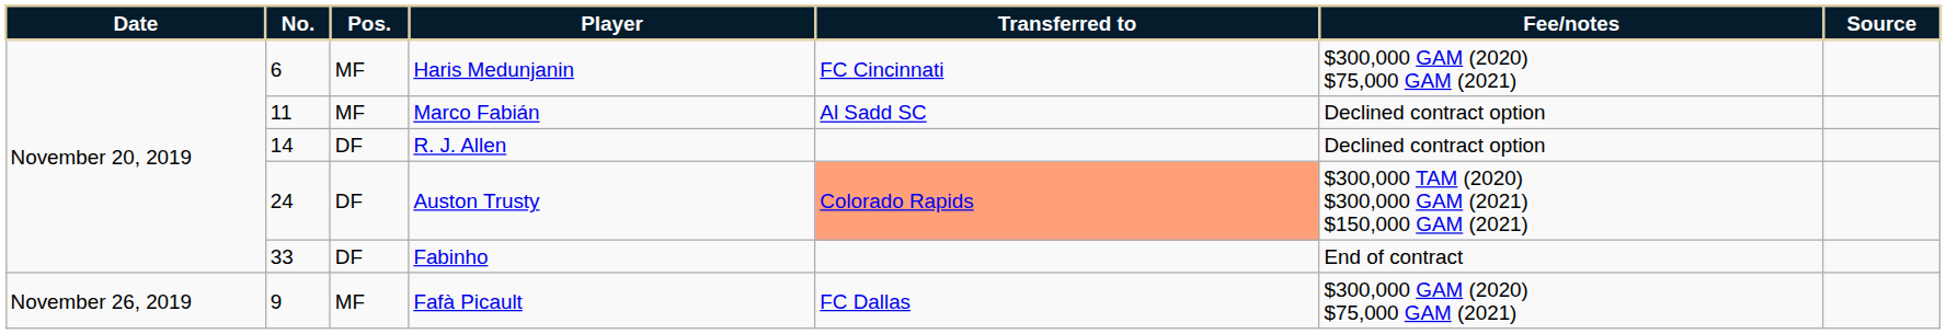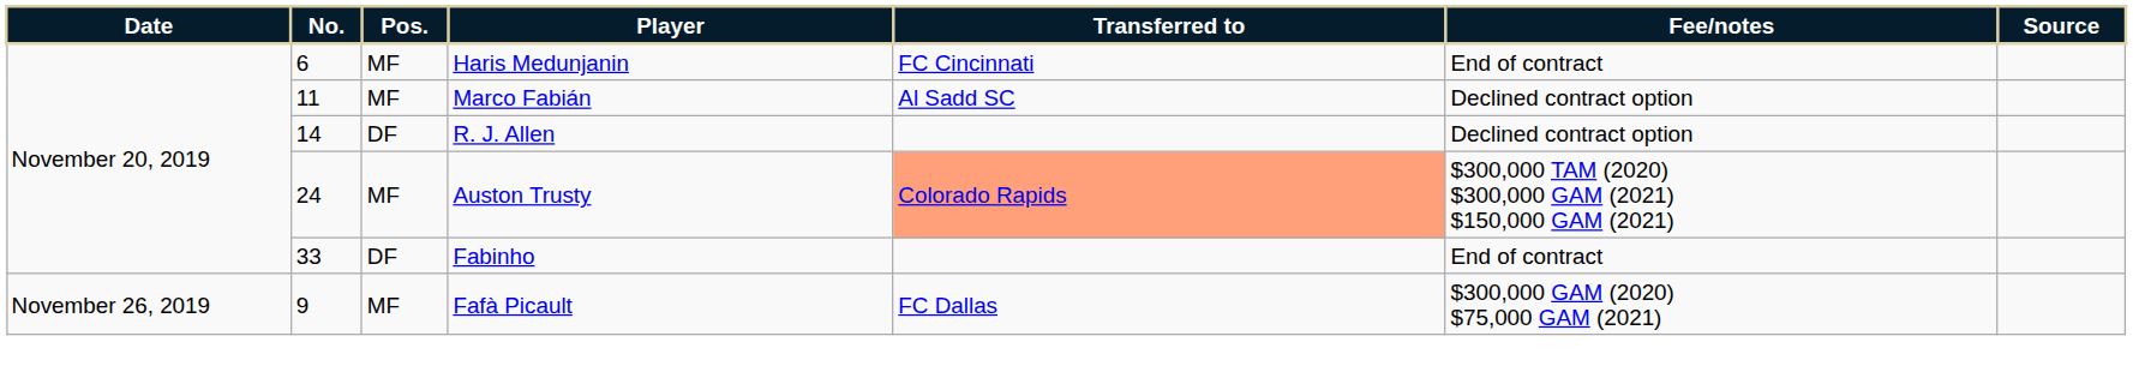Haris Medunjanin | Fee/notes: $300,000 GAM (2020) $75,000 GAM (2021) -> End of contract
Auston Trusty | Pos.: DF -> MF
